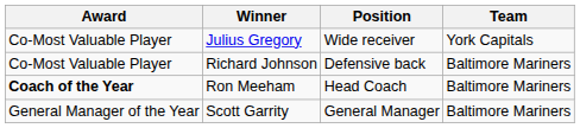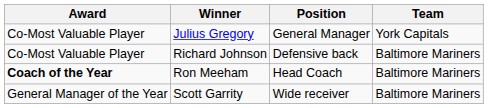Julius Gregory | Position: Wide receiver -> General Manager
Scott Garrity | Position: General Manager -> Wide receiver
